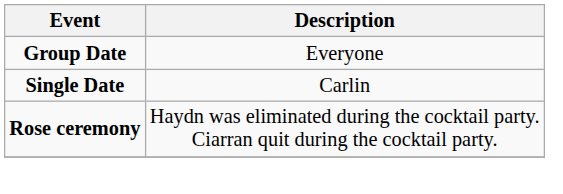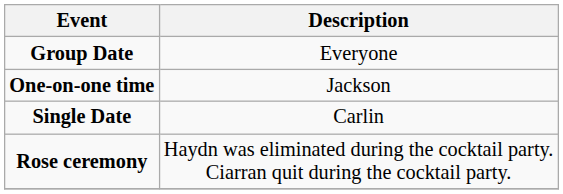+ row: One-on-one time | Jackson
